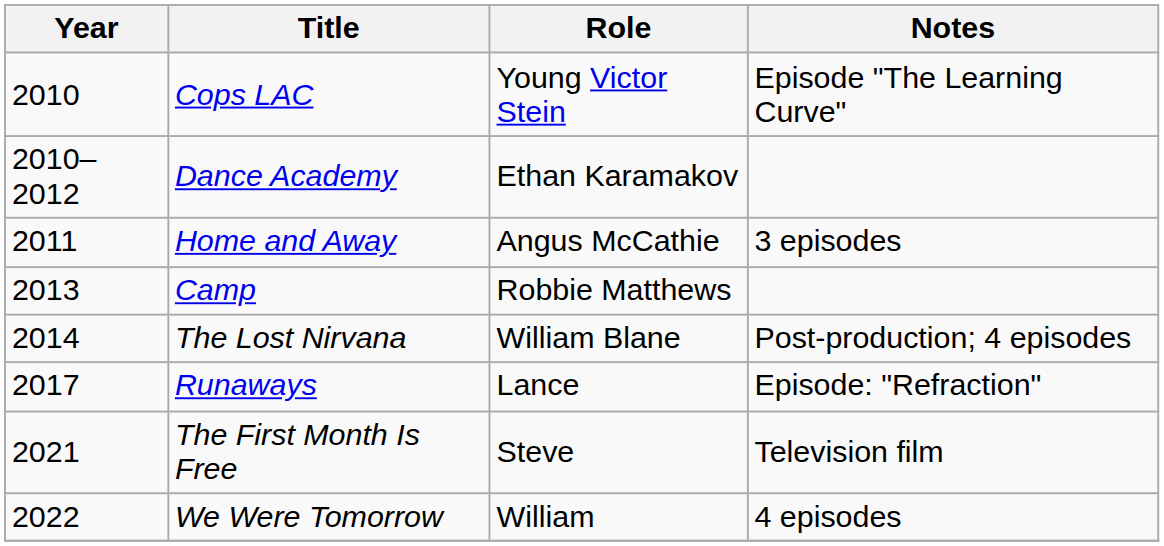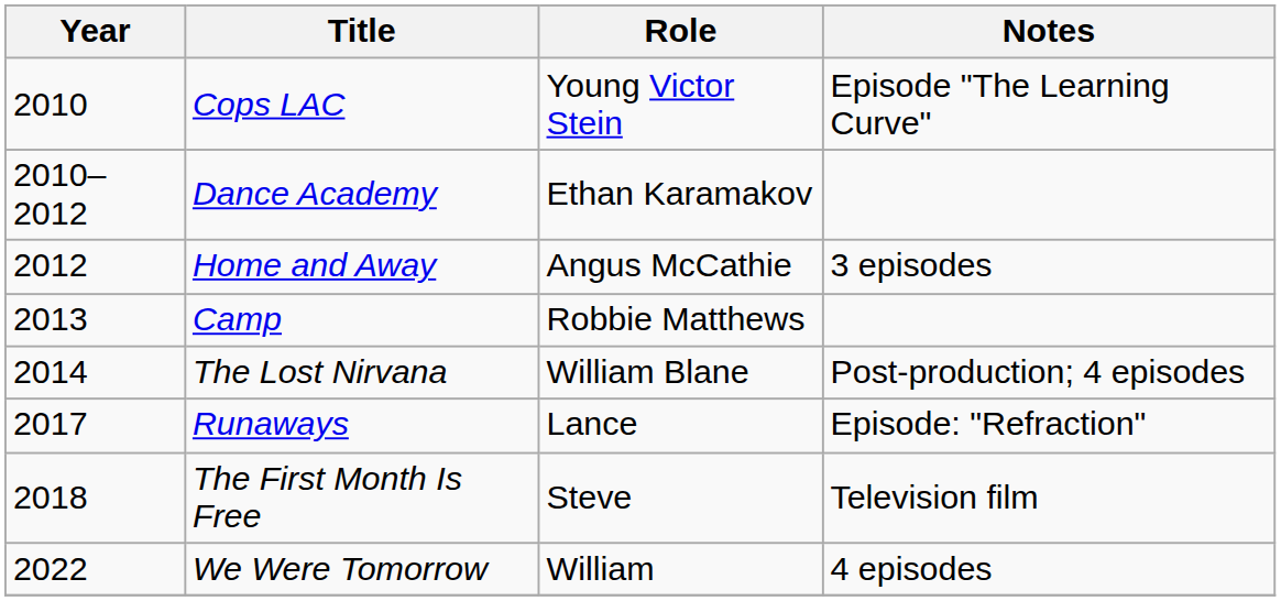Home and Away | Year: 2011 -> 2012
The First Month Is Free | Year: 2021 -> 2018
